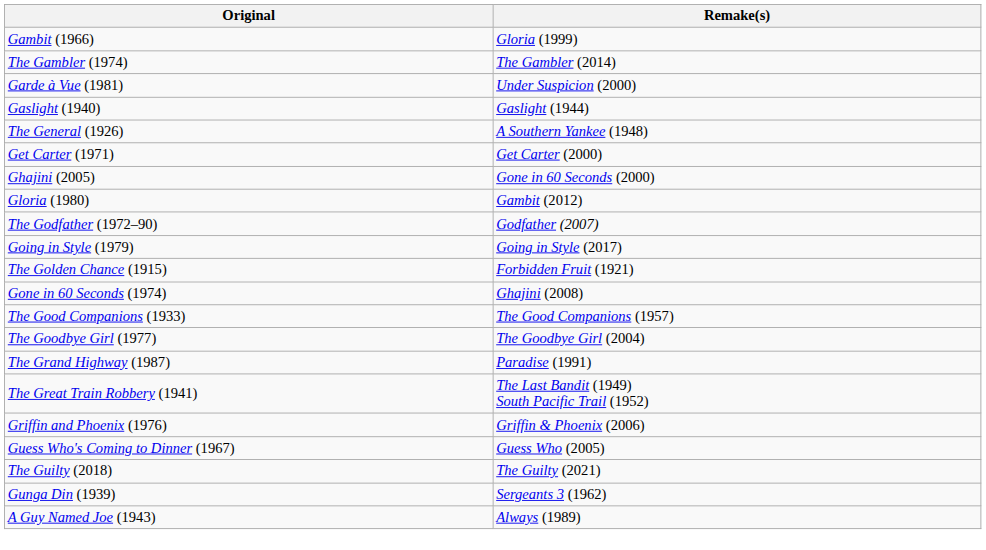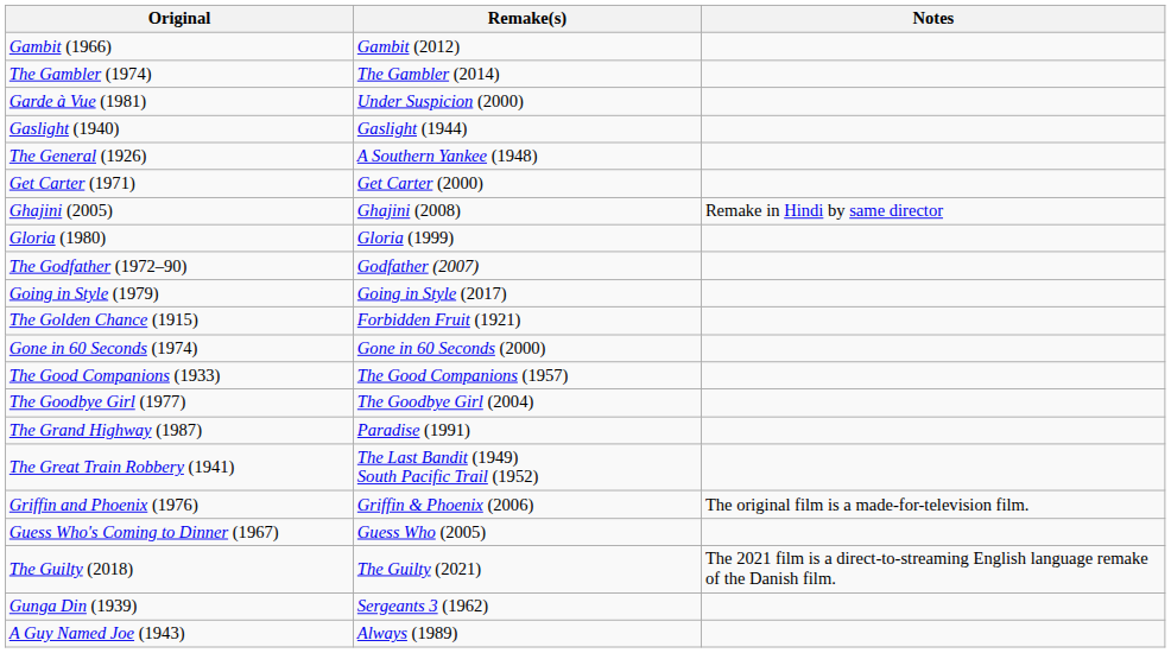+ column: Notes | Remake in Hindi by same director | The original film is a made-for-television film. | The 2021 film is a direct-to-streaming English language remake of the Danish film.
Gambit (1966) | Remake(s): Gloria (1999) -> Gambit (2012)
Ghajini (2005) | Remake(s): Gone in 60 Seconds (2000) -> Ghajini (2008)
Gloria (1980) | Remake(s): Gambit (2012) -> Gloria (1999)
Gone in 60 Seconds (1974) | Remake(s): Ghajini (2008) -> Gone in 60 Seconds (2000)
